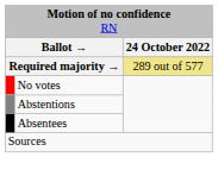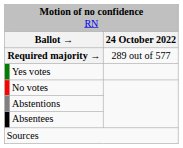Required majority → | column 3: khaki background -> no background
+ row: Yes votes
